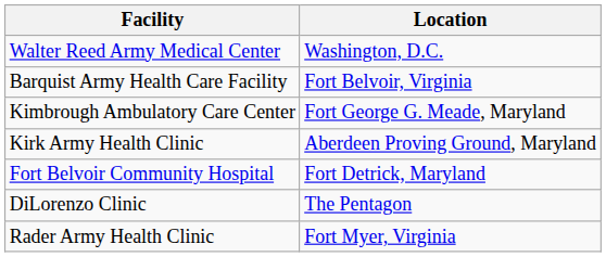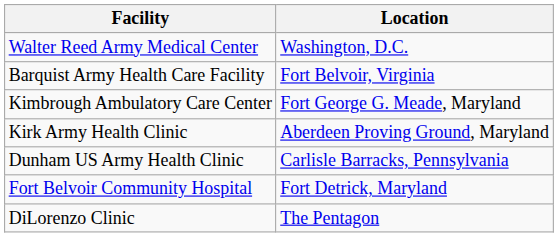+ row: Dunham US Army Health Clinic | Carlisle Barracks, Pennsylvania
- row: Rader Army Health Clinic | Fort Myer, Virginia
